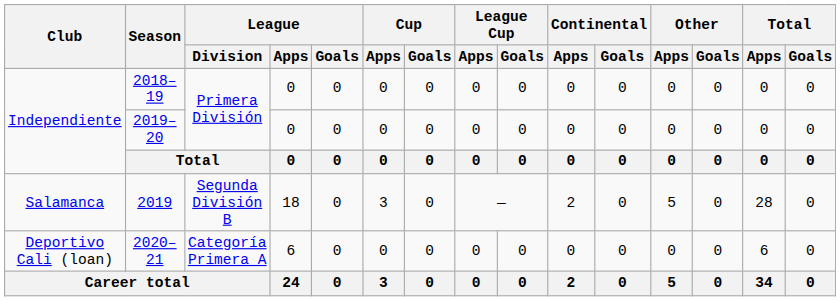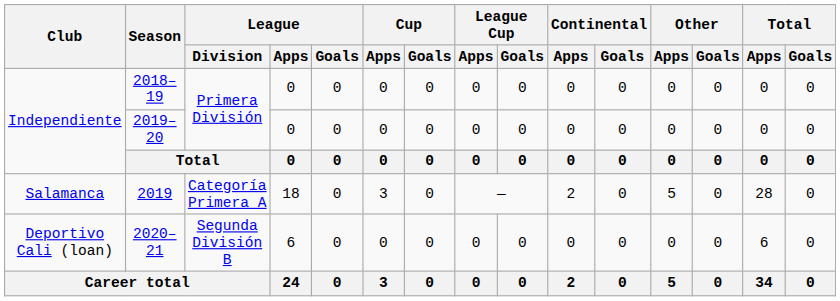2019 | League / Division: Segunda División B -> Categoría Primera A
2020–21 | League / Division: Categoría Primera A -> Segunda División B
